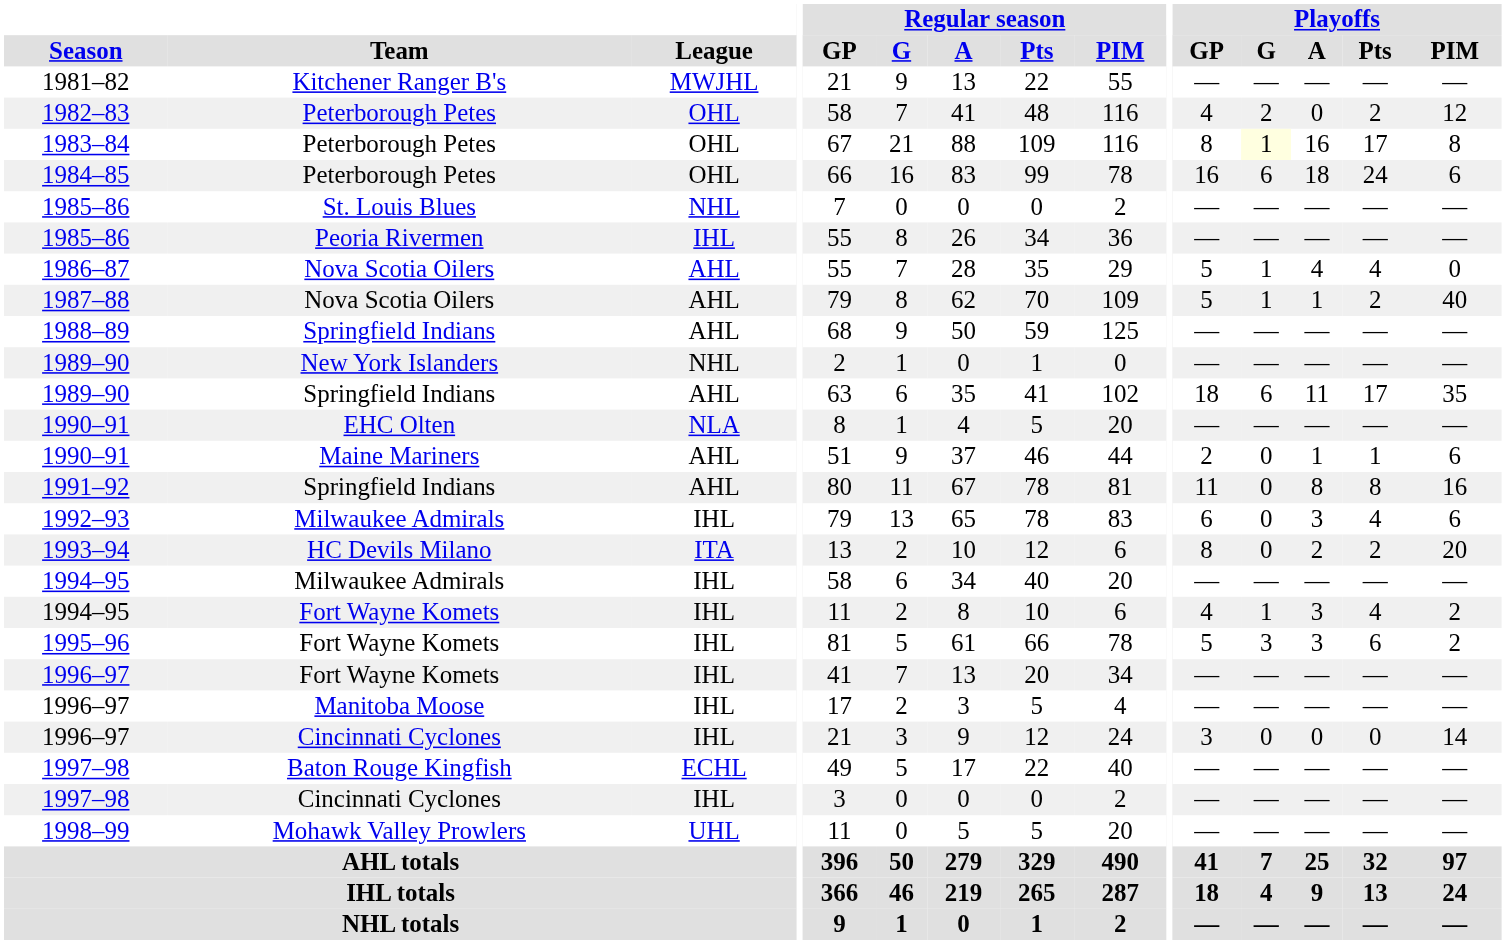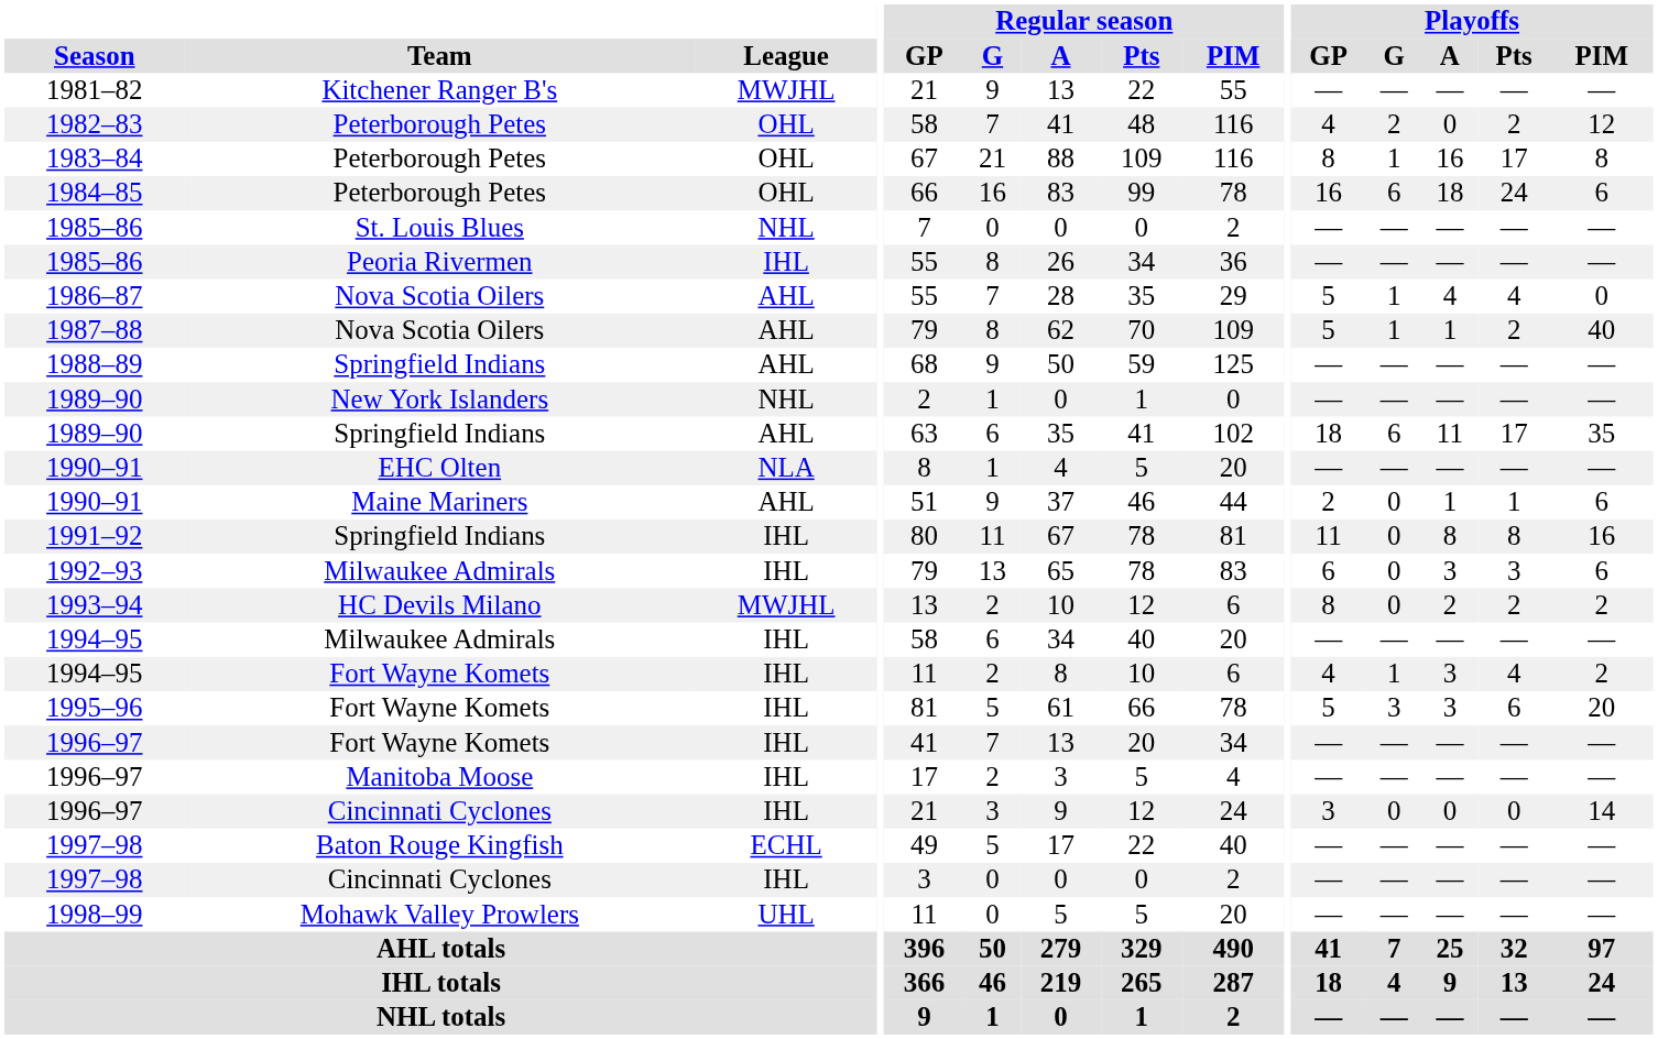1983–84 | Playoffs / G: lightyellow background -> no background
1991–92 | League: AHL -> IHL
1992–93 | Playoffs / Pts: 4 -> 3
1993–94 | League: ITA -> MWJHL
1993–94 | Playoffs / PIM: 20 -> 2
1995–96 | Playoffs / PIM: 2 -> 20
